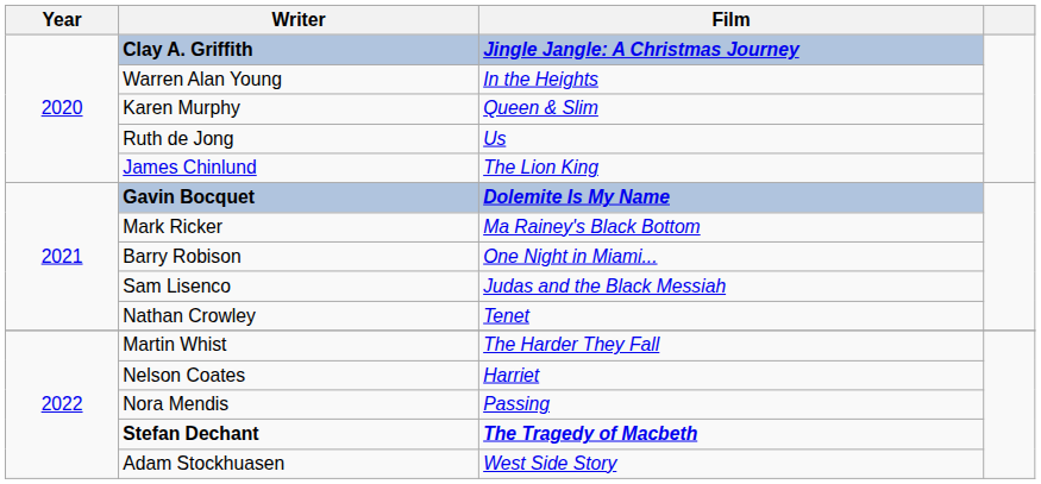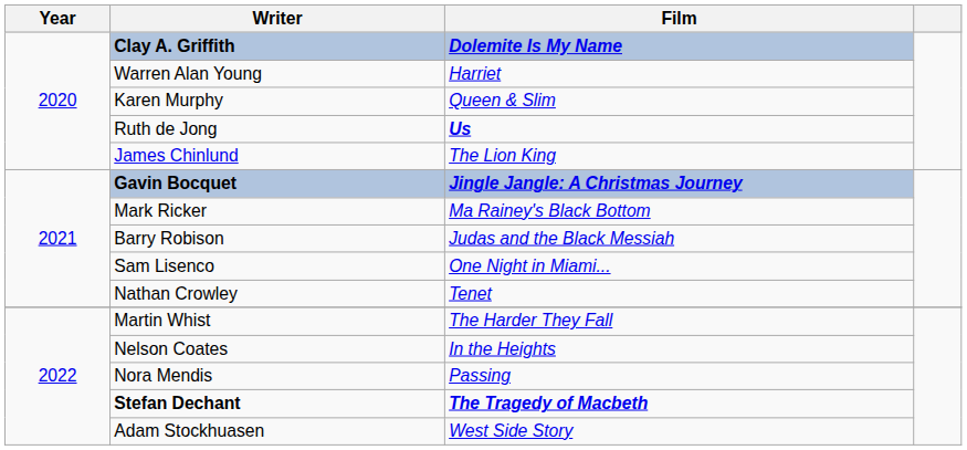Clay A. Griffith | Film: Jingle Jangle: A Christmas Journey -> Dolemite Is My Name
Warren Alan Young | Film: In the Heights -> Harriet
Ruth de Jong | Film: normal -> bold
Gavin Bocquet | Film: Dolemite Is My Name -> Jingle Jangle: A Christmas Journey
Barry Robison | Film: One Night in Miami... -> Judas and the Black Messiah
Sam Lisenco | Film: Judas and the Black Messiah -> One Night in Miami...
Nelson Coates | Film: Harriet -> In the Heights
